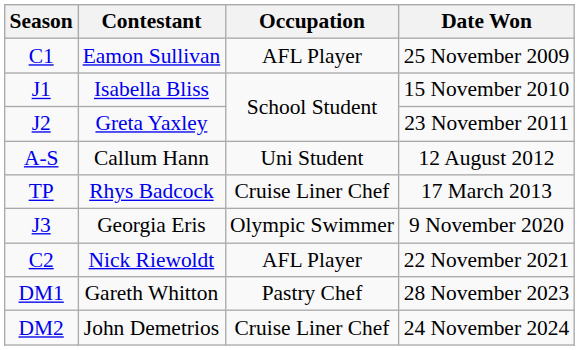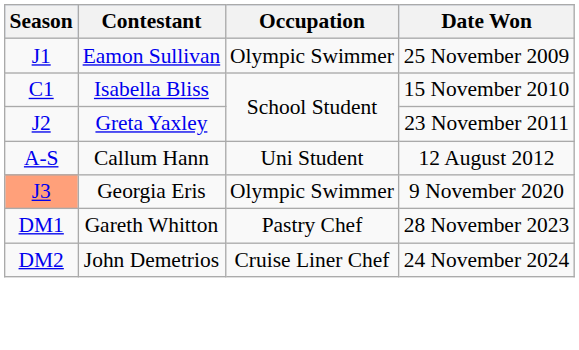Eamon Sullivan | Season: C1 -> J1
Eamon Sullivan | Occupation: AFL Player -> Olympic Swimmer
Isabella Bliss | Season: J1 -> C1
- row: TP | Rhys Badcock | Cruise Liner Chef | 17 March 2013
Georgia Eris | Season: no background -> lightsalmon background
- row: C2 | Nick Riewoldt | AFL Player | 22 November 2021
